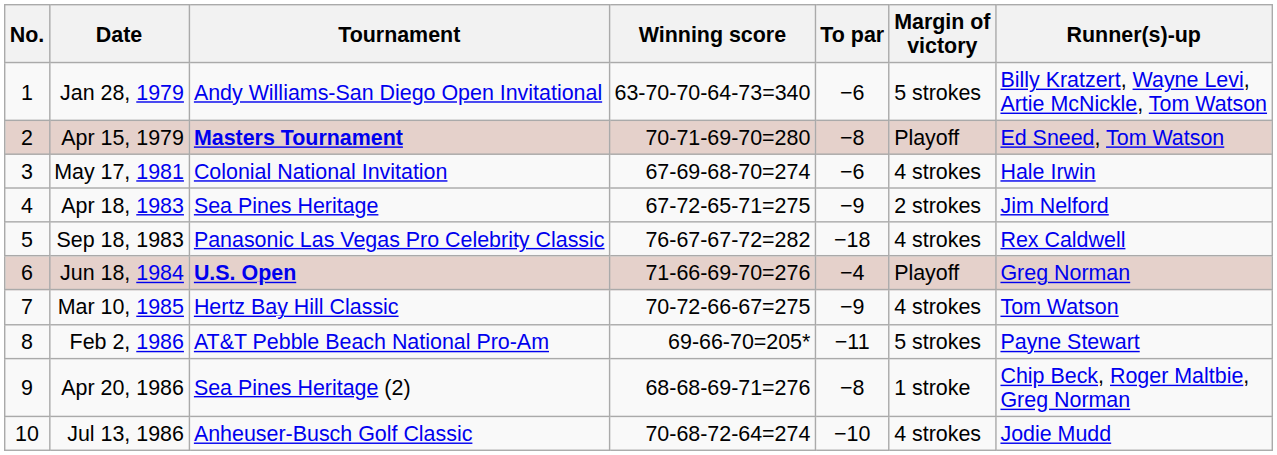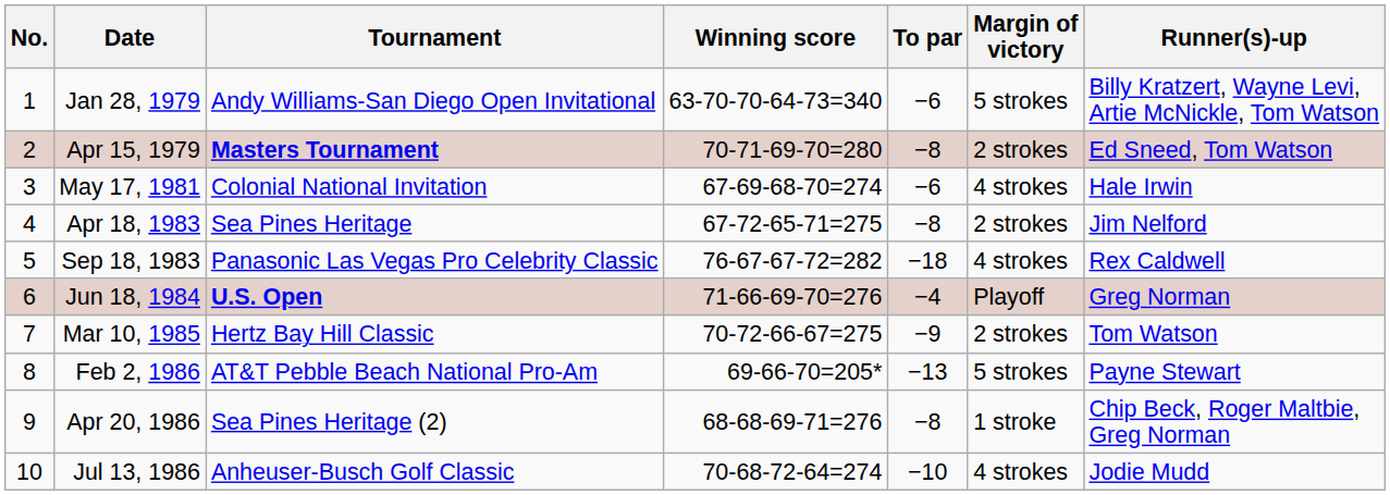Apr 15, 1979 | Margin of victory: Playoff -> 2 strokes
Apr 18, 1983 | To par: −9 -> −8
Mar 10, 1985 | Margin of victory: 4 strokes -> 2 strokes
Feb 2, 1986 | To par: −11 -> −13
